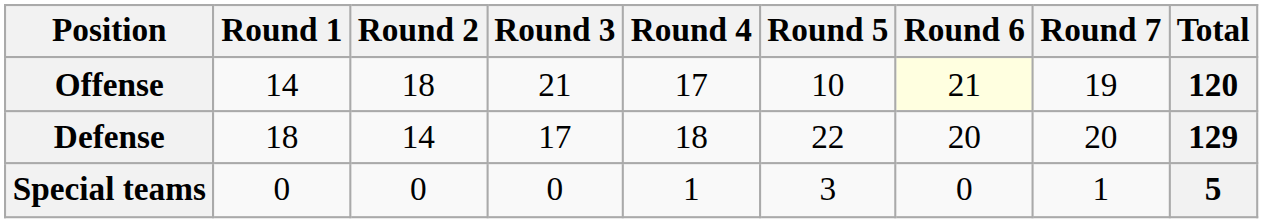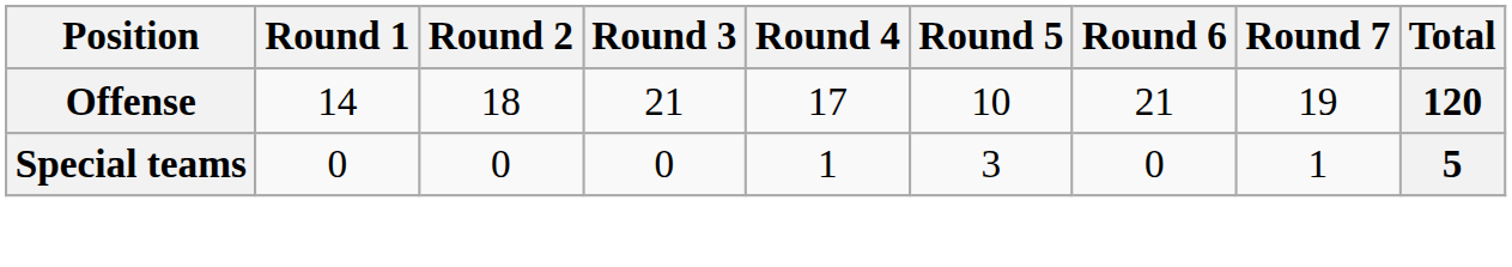Offense | Round 6: lightyellow background -> no background
- row: Defense | 18 | 14 | 17 | 18 | 22 | 20 | 20 | 129
